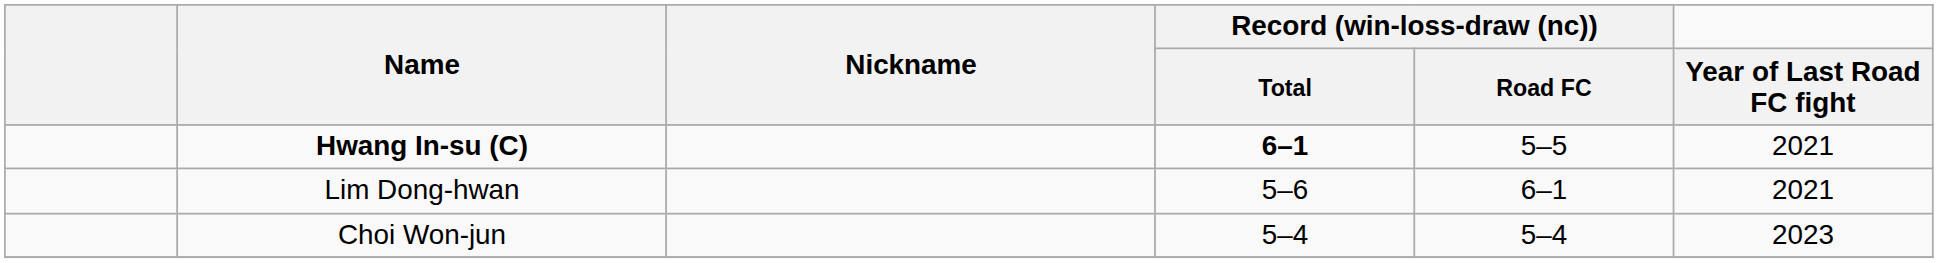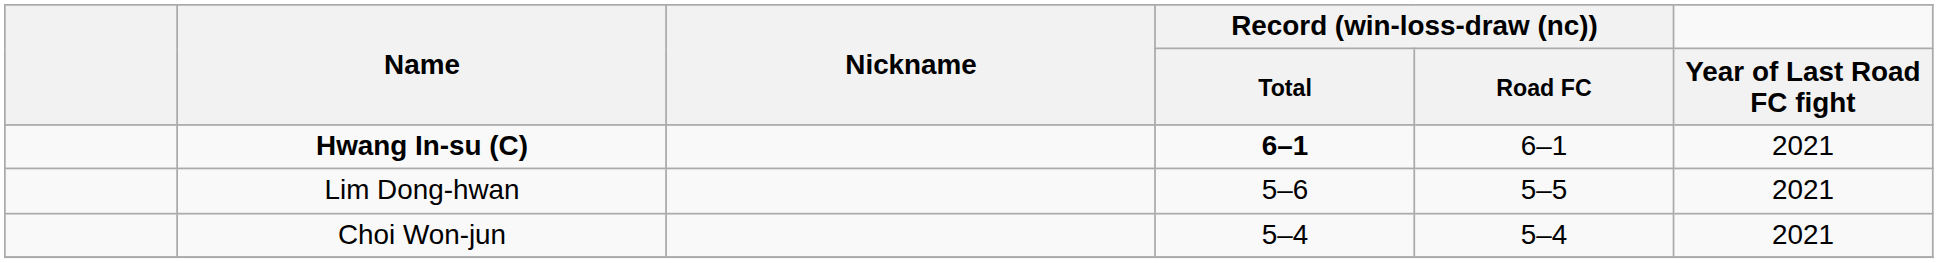Hwang In-su (C) | Record (win-loss-draw (nc)) / Road FC: 5–5 -> 6–1
Lim Dong-hwan | Record (win-loss-draw (nc)) / Road FC: 6–1 -> 5–5
Choi Won-jun | Year of Last Road FC fight: 2023 -> 2021
